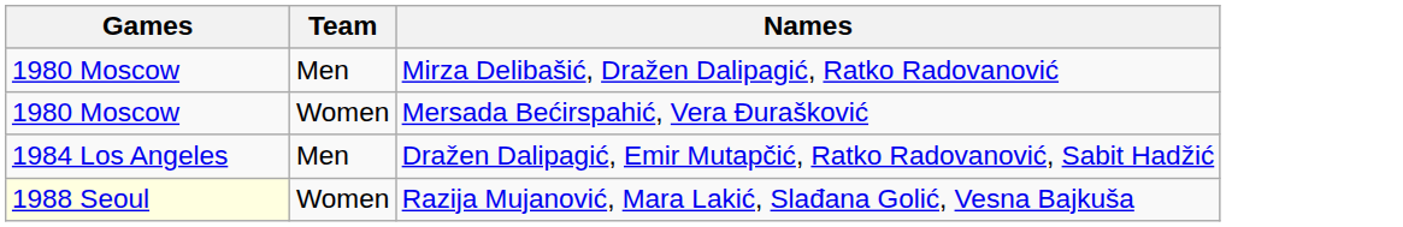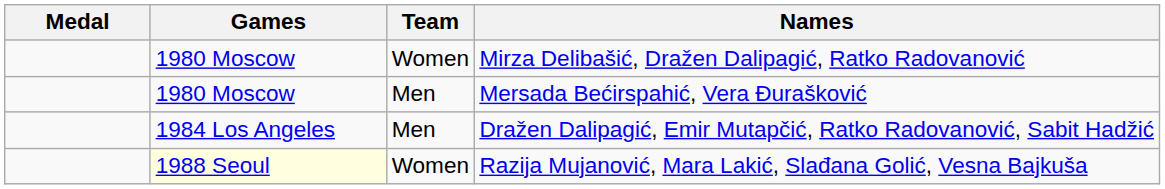+ column: Medal
Mirza Delibašić, Dražen Dalipagić, Ratko Radovanović | Team: Men -> Women
Mersada Bećirspahić, Vera Đurašković | Team: Women -> Men
